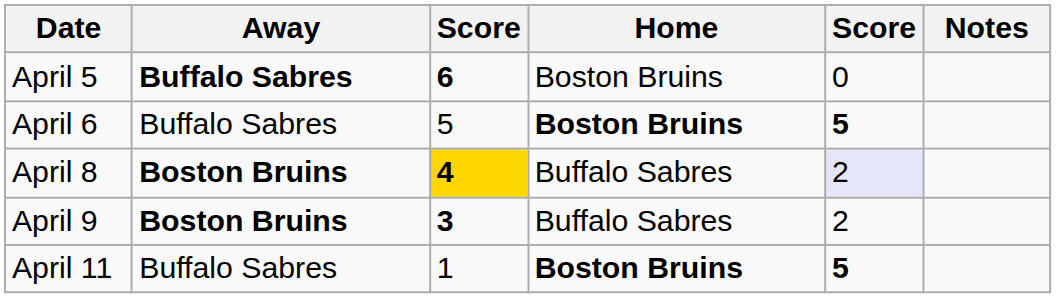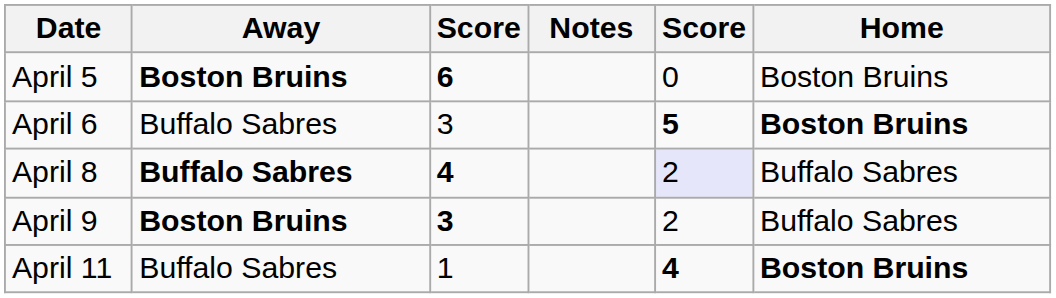columns swapped: Home <-> Notes
April 5 | Away: Buffalo Sabres -> Boston Bruins
April 6 | column 3: 5 -> 3
April 8 | Away: Boston Bruins -> Buffalo Sabres
April 8 | column 3: gold background -> no background
April 11 | column 5: 5 -> 4
